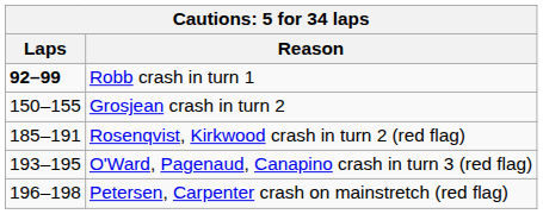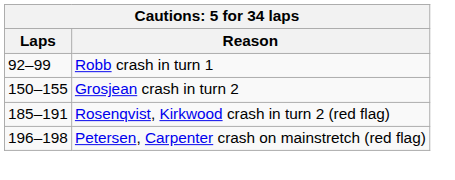Robb crash in turn 1 | Laps: bold -> normal
- row: 193–195 | O'Ward, Pagenaud, Canapino crash in turn 3 (red flag)
